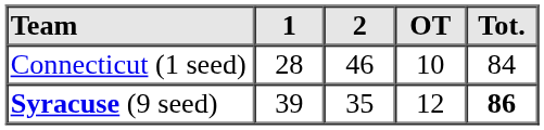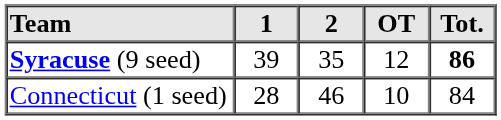rows swapped: Syracuse (9 seed) <-> Connecticut (1 seed)
